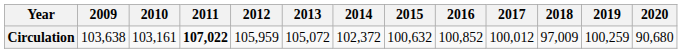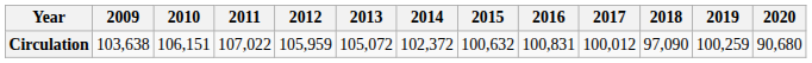Circulation | 2010: 103,161 -> 106,151
Circulation | 2011: bold -> normal
Circulation | 2016: 100,852 -> 100,831
Circulation | 2018: 97,009 -> 97,090
